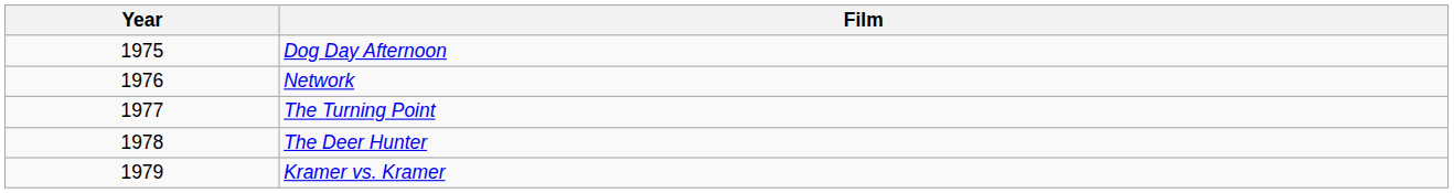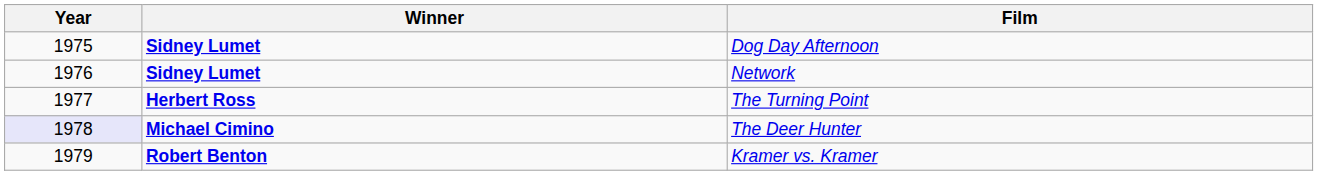+ column: Winner | Sidney Lumet | Sidney Lumet | Herbert Ross | Michael Cimino | Robert Benton
The Deer Hunter | Year: no background -> lavender background
